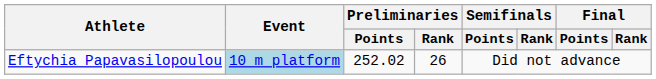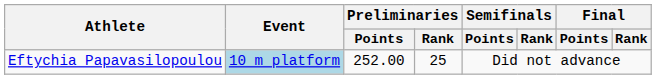Eftychia Papavasilopoulou | Preliminaries / Points: 252.02 -> 252.00
Eftychia Papavasilopoulou | Preliminaries / Rank: 26 -> 25
